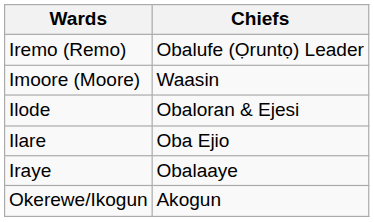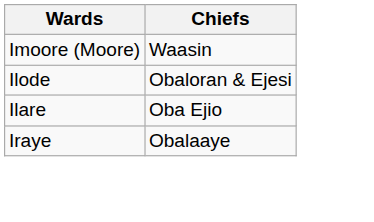- row: Iremo (Remo) | Obalufe (Ọruntọ) Leader
- row: Okerewe/Ikogun | Akogun
